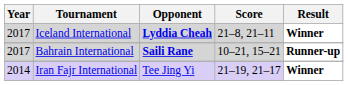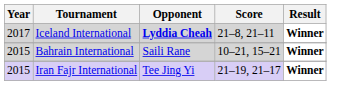Bahrain International | Year: 2017 -> 2015
Bahrain International | Opponent: bold -> normal
Bahrain International | Result: Runner-up -> Winner
Iran Fajr International | Year: 2014 -> 2015
